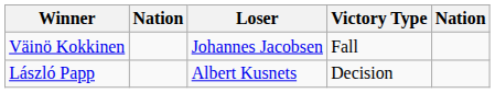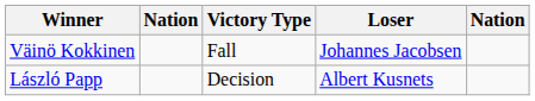columns swapped: Victory Type <-> Loser
